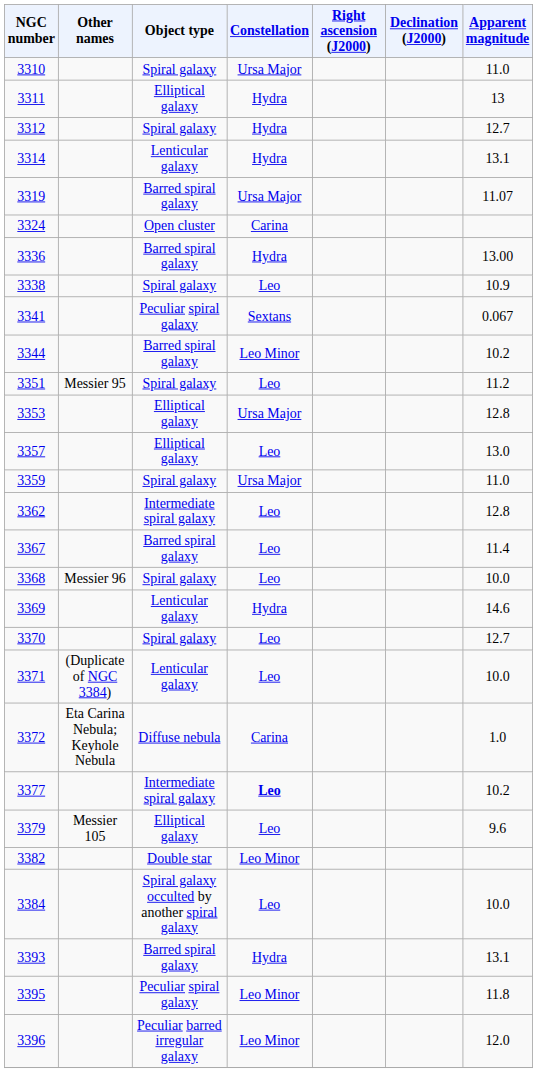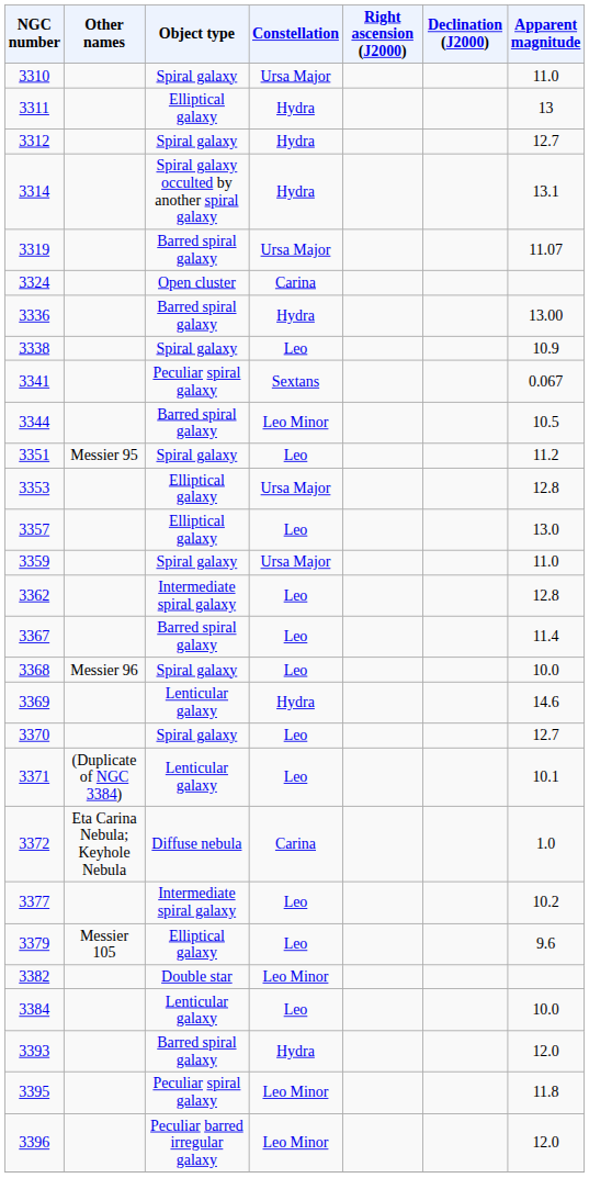3314 | Object type: Lenticular galaxy -> Spiral galaxy occulted by another spiral galaxy
3344 | Apparent magnitude: 10.2 -> 10.5
3371 | Apparent magnitude: 10.0 -> 10.1
3377 | Constellation: bold -> normal
3384 | Object type: Spiral galaxy occulted by another spiral galaxy -> Lenticular galaxy
3393 | Apparent magnitude: 13.1 -> 12.0
